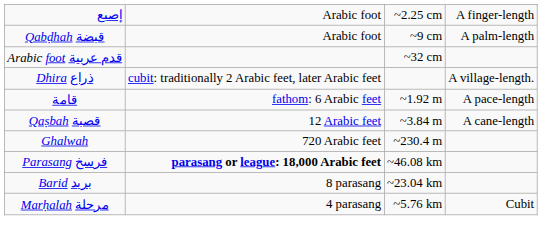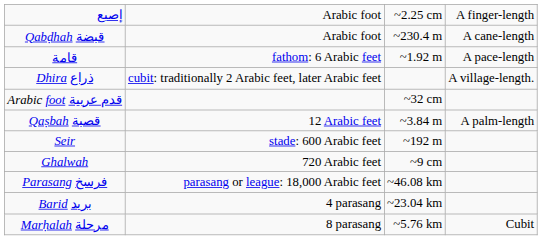Qabḍhah قبضة | column 3: ~9 cm -> ~230.4 m
Qabḍhah قبضة | column 4: A palm-length -> A cane-length
rows swapped: Arabic foot قدم عربية <-> قامة
Qaṣbah قصبة | column 4: A cane-length -> A palm-length
+ row: Seir | stade: 600 Arabic feet | ~192 m
Ghalwah | column 3: ~230.4 m -> ~9 cm
Parasang فرسخ | column 2: bold -> normal
Barid بريد | column 2: 8 parasang -> 4 parasang
Marḥalah مرحلة | column 2: 4 parasang -> 8 parasang
